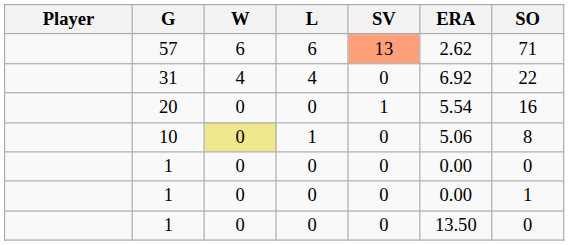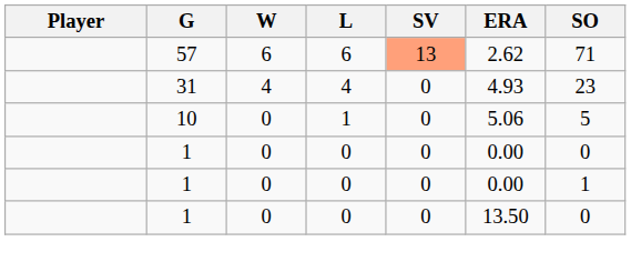31 | ERA: 6.92 -> 4.93
31 | SO: 22 -> 23
- row: 20 | 0 | 0 | 1 | 5.54 | 16
10 | W: khaki background -> no background
10 | SO: 8 -> 5
